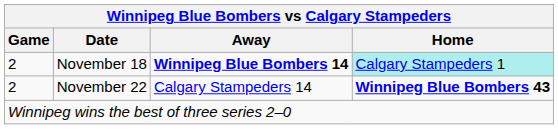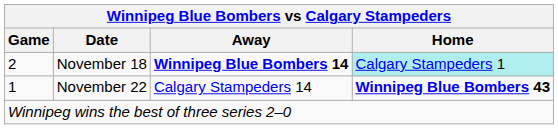November 22 | Game: 2 -> 1
